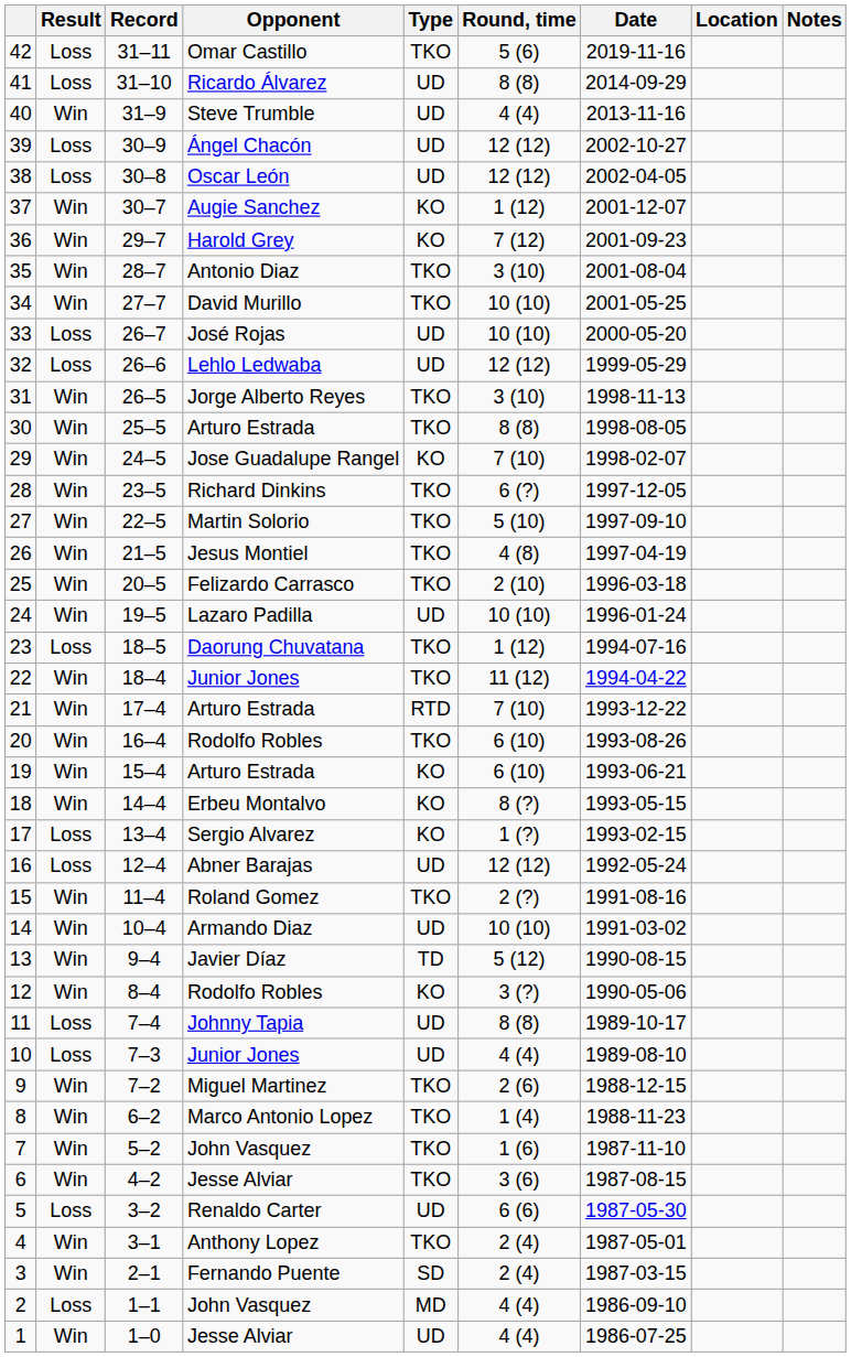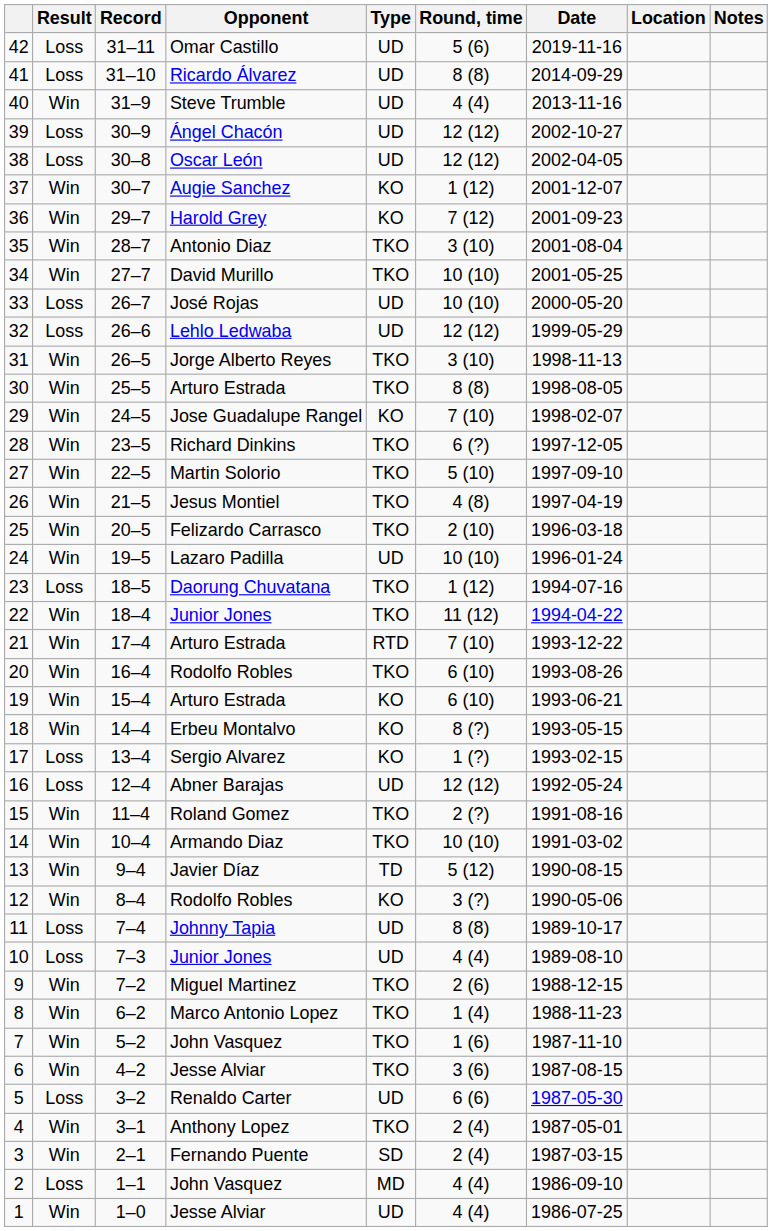42 | Type: TKO -> UD
14 | Type: UD -> TKO
